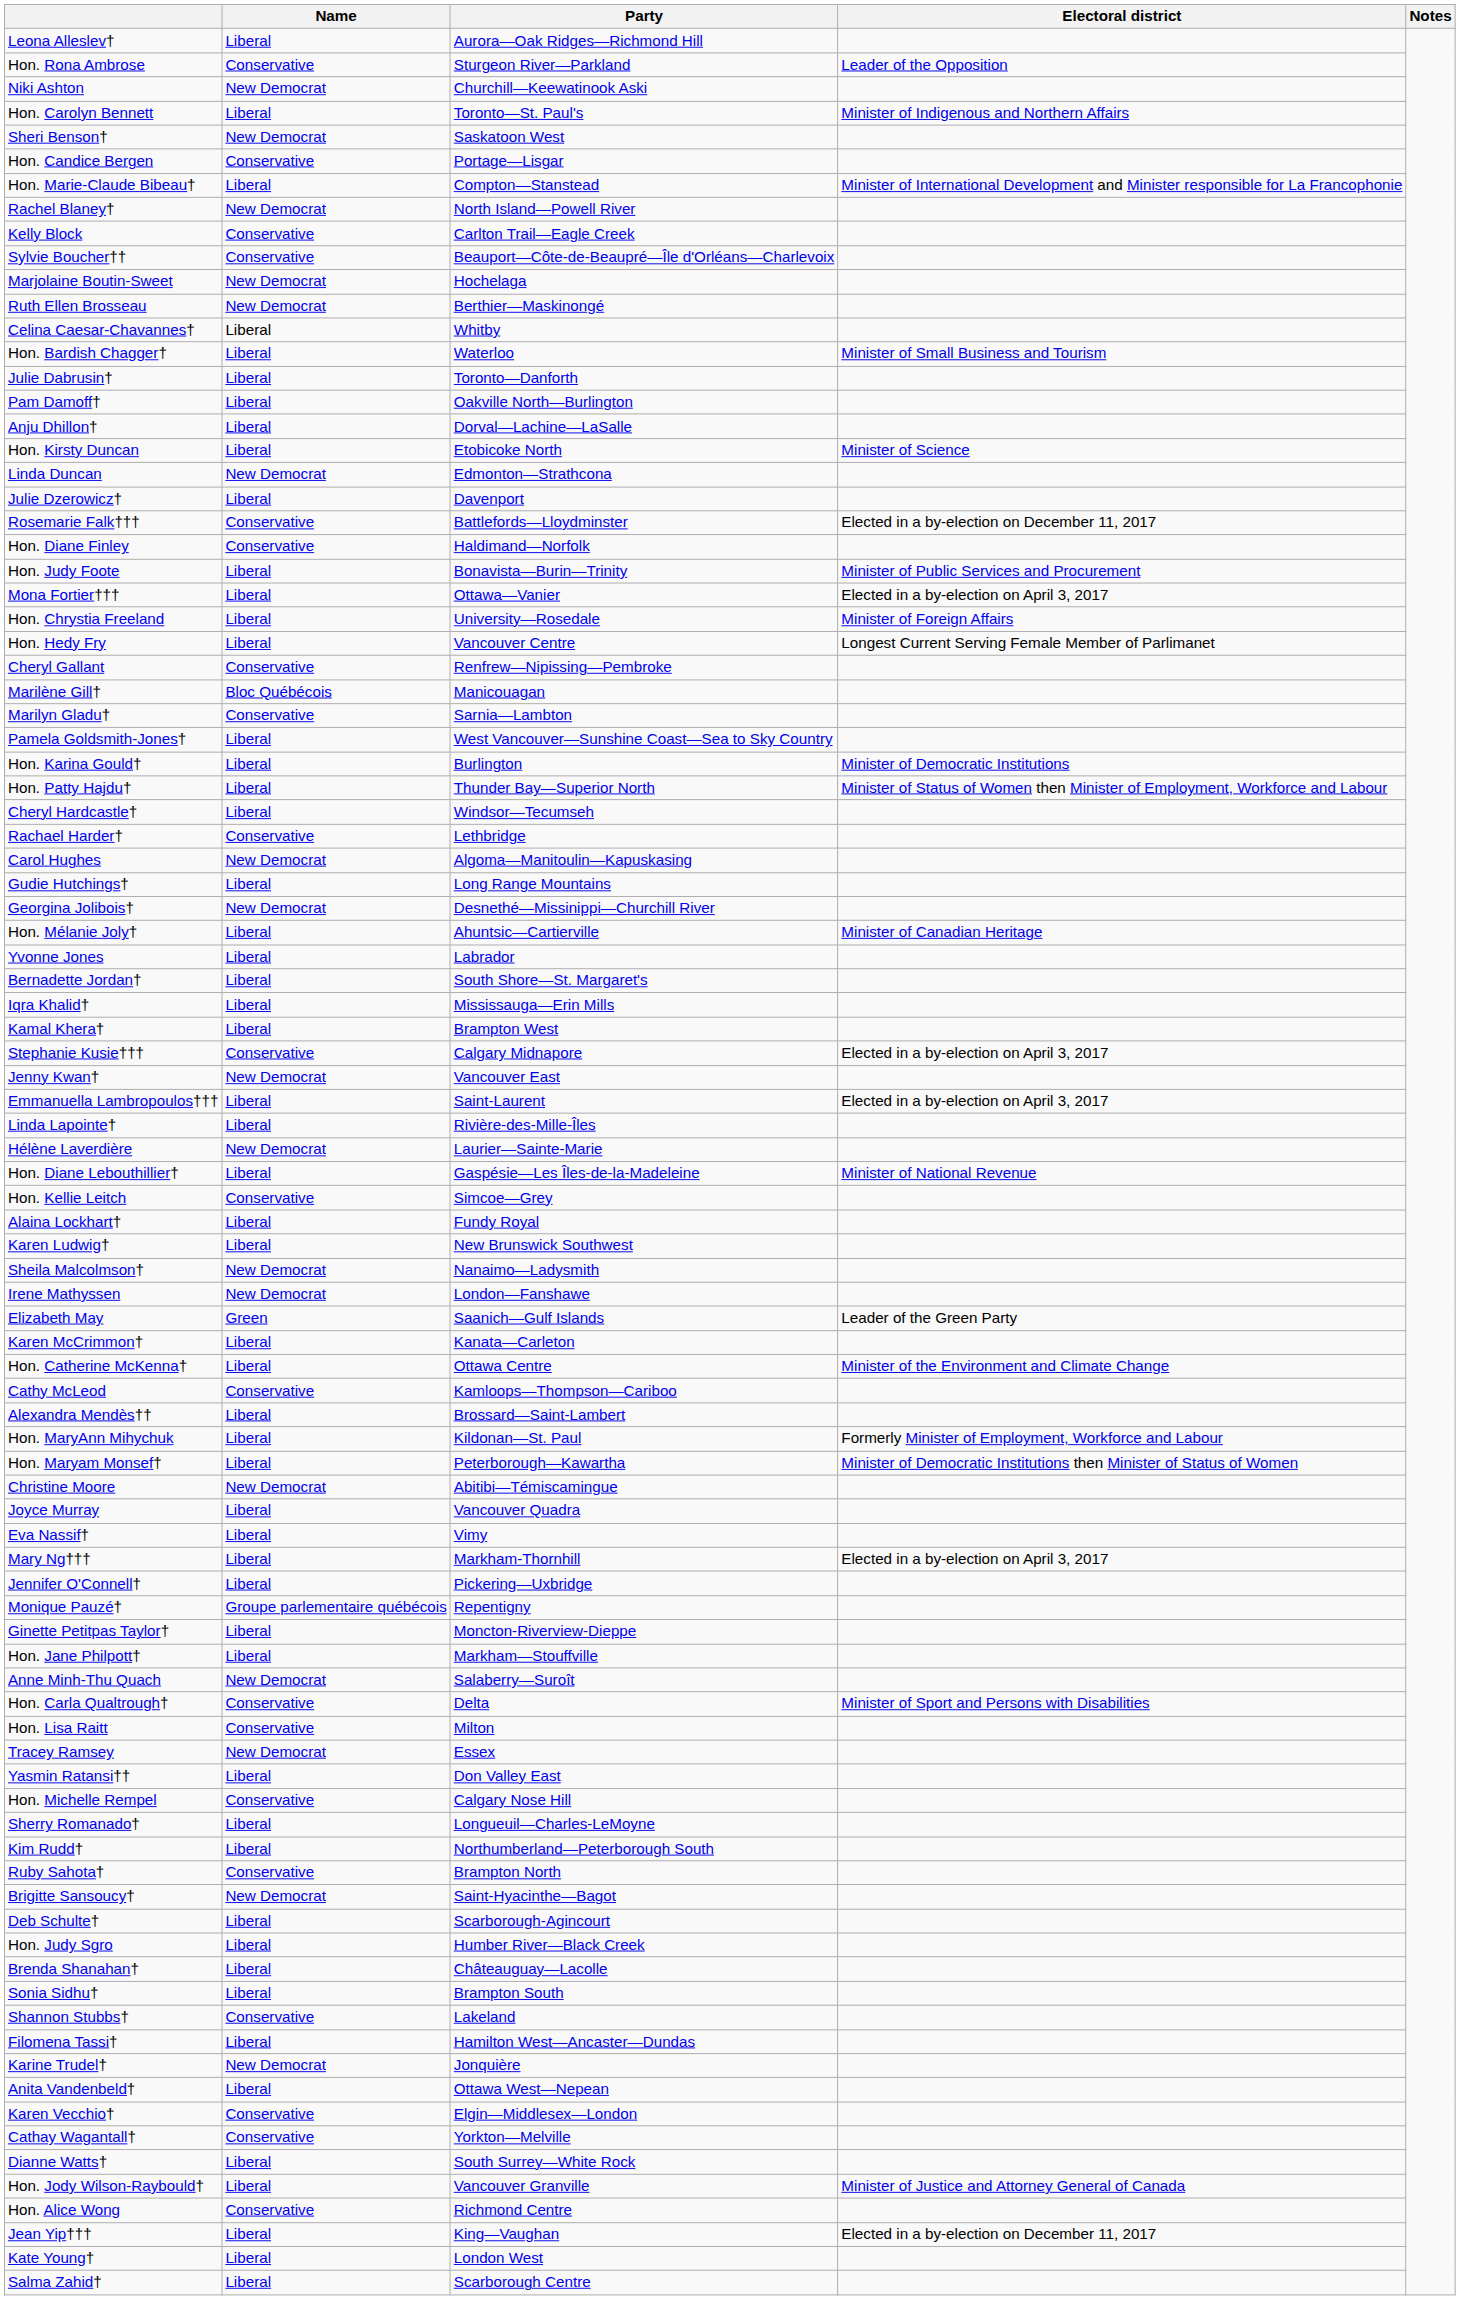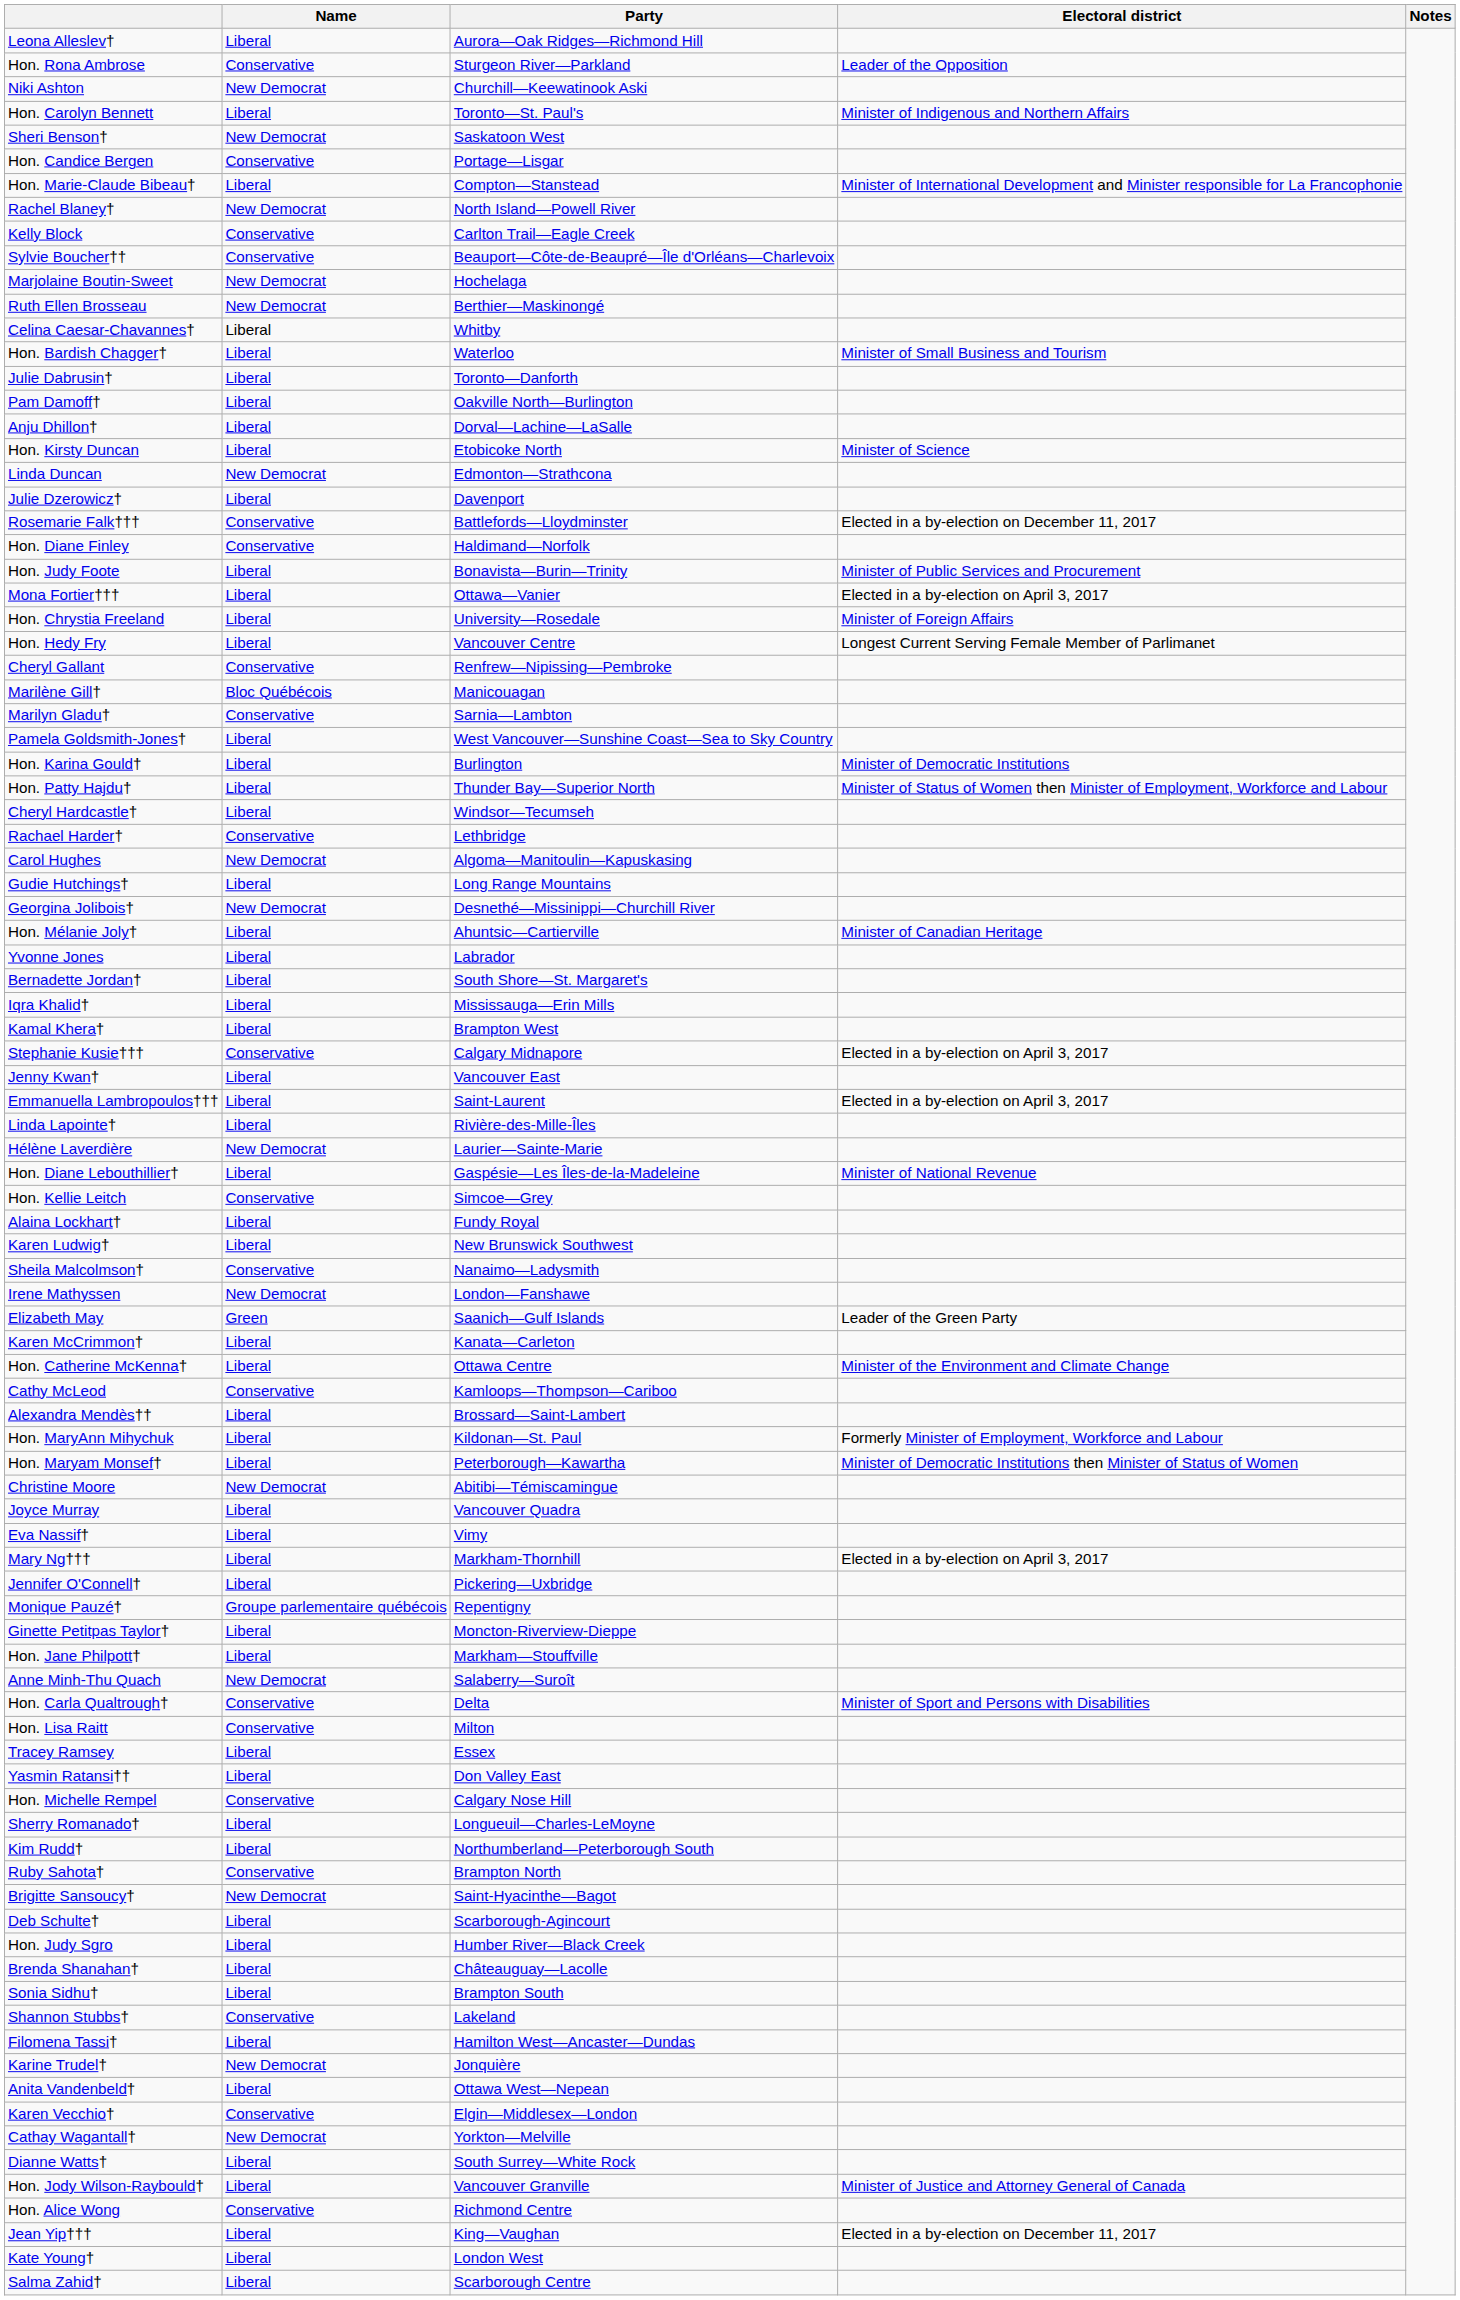Jenny Kwan† | Name: New Democrat -> Liberal
Sheila Malcolmson† | Name: New Democrat -> Conservative
Tracey Ramsey | Name: New Democrat -> Liberal
Cathay Wagantall† | Name: Conservative -> New Democrat
